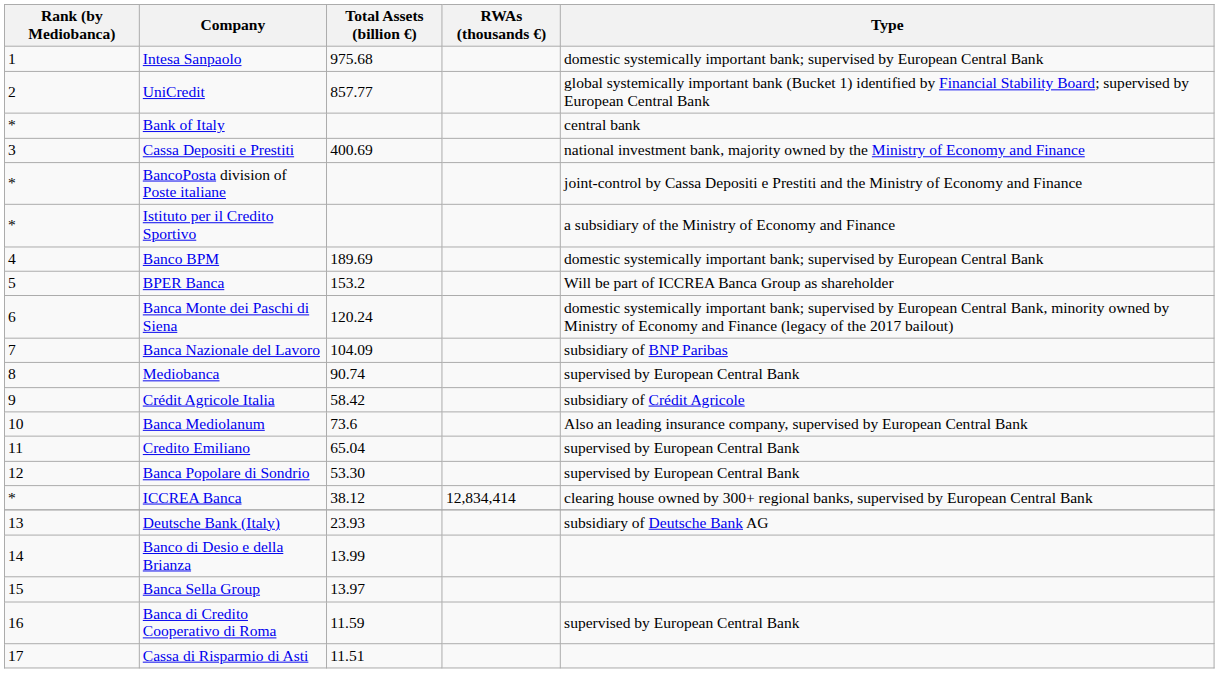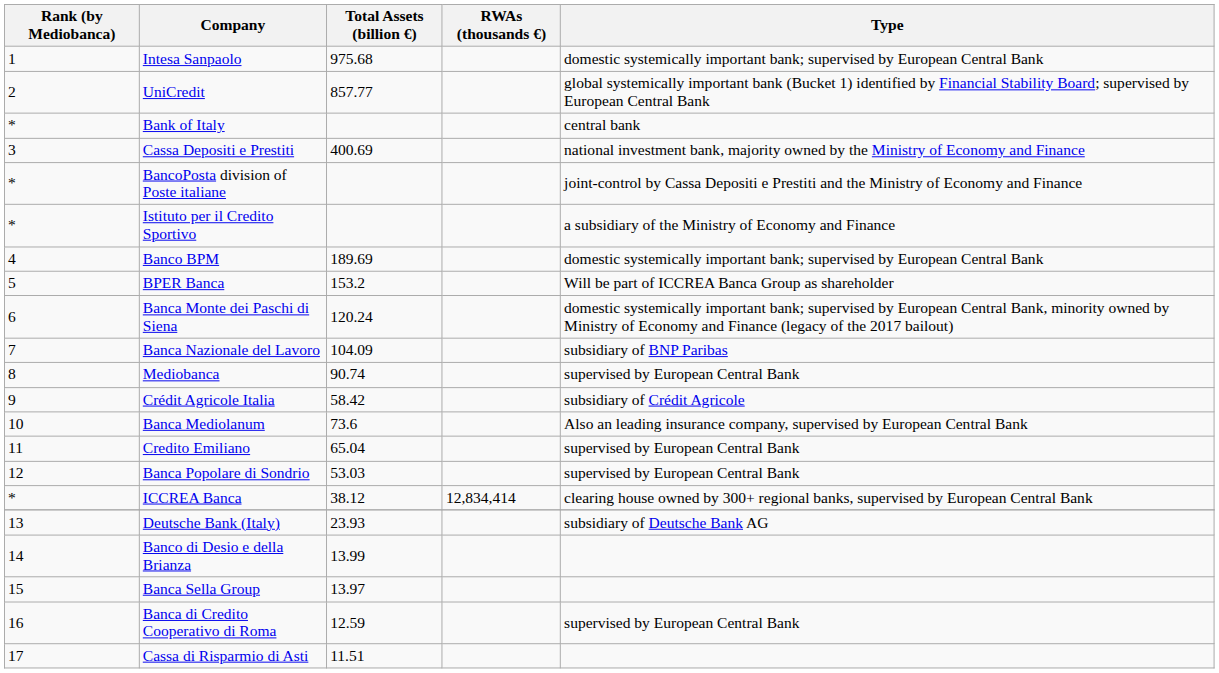Banca Popolare di Sondrio | Total Assets (billion €): 53.30 -> 53.03
Banca di Credito Cooperativo di Roma | Total Assets (billion €): 11.59 -> 12.59
